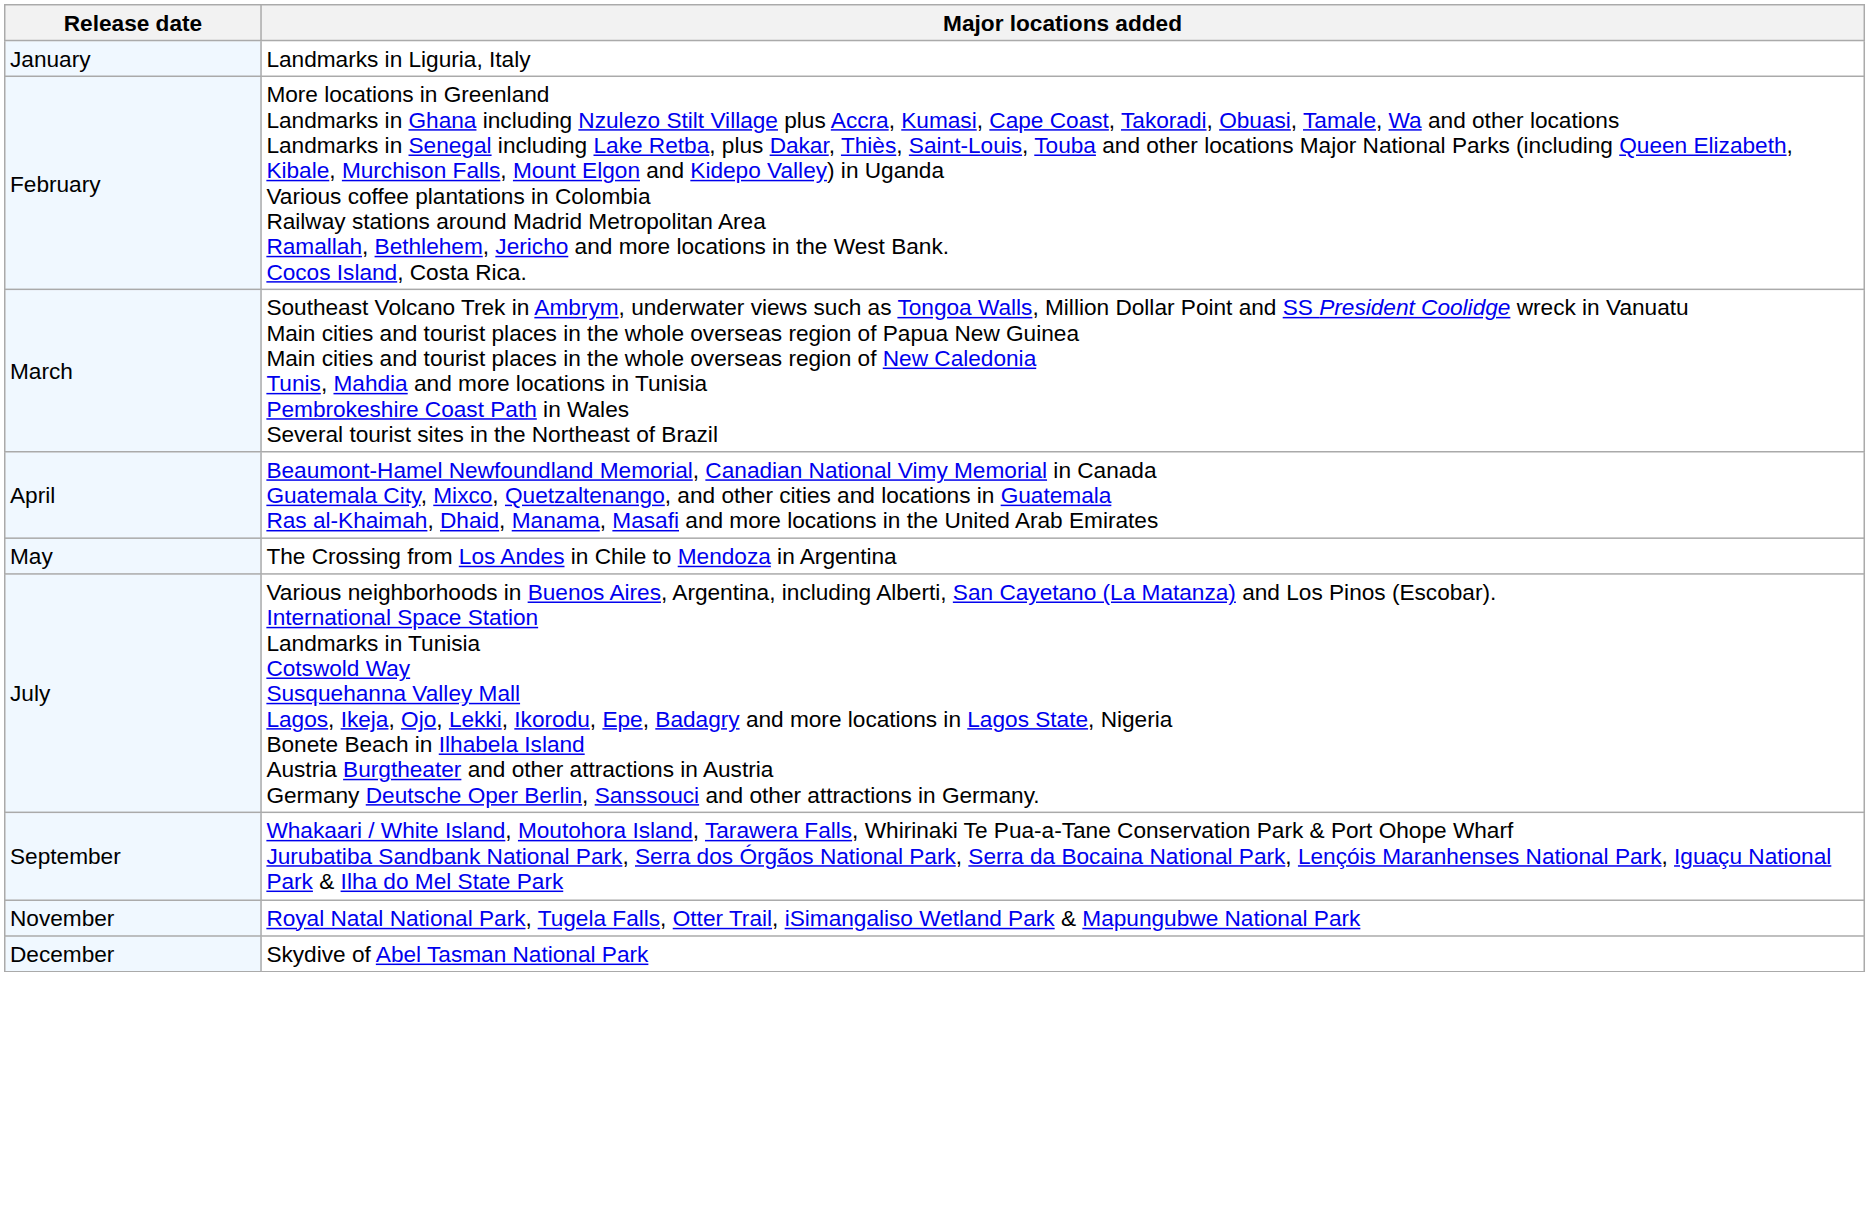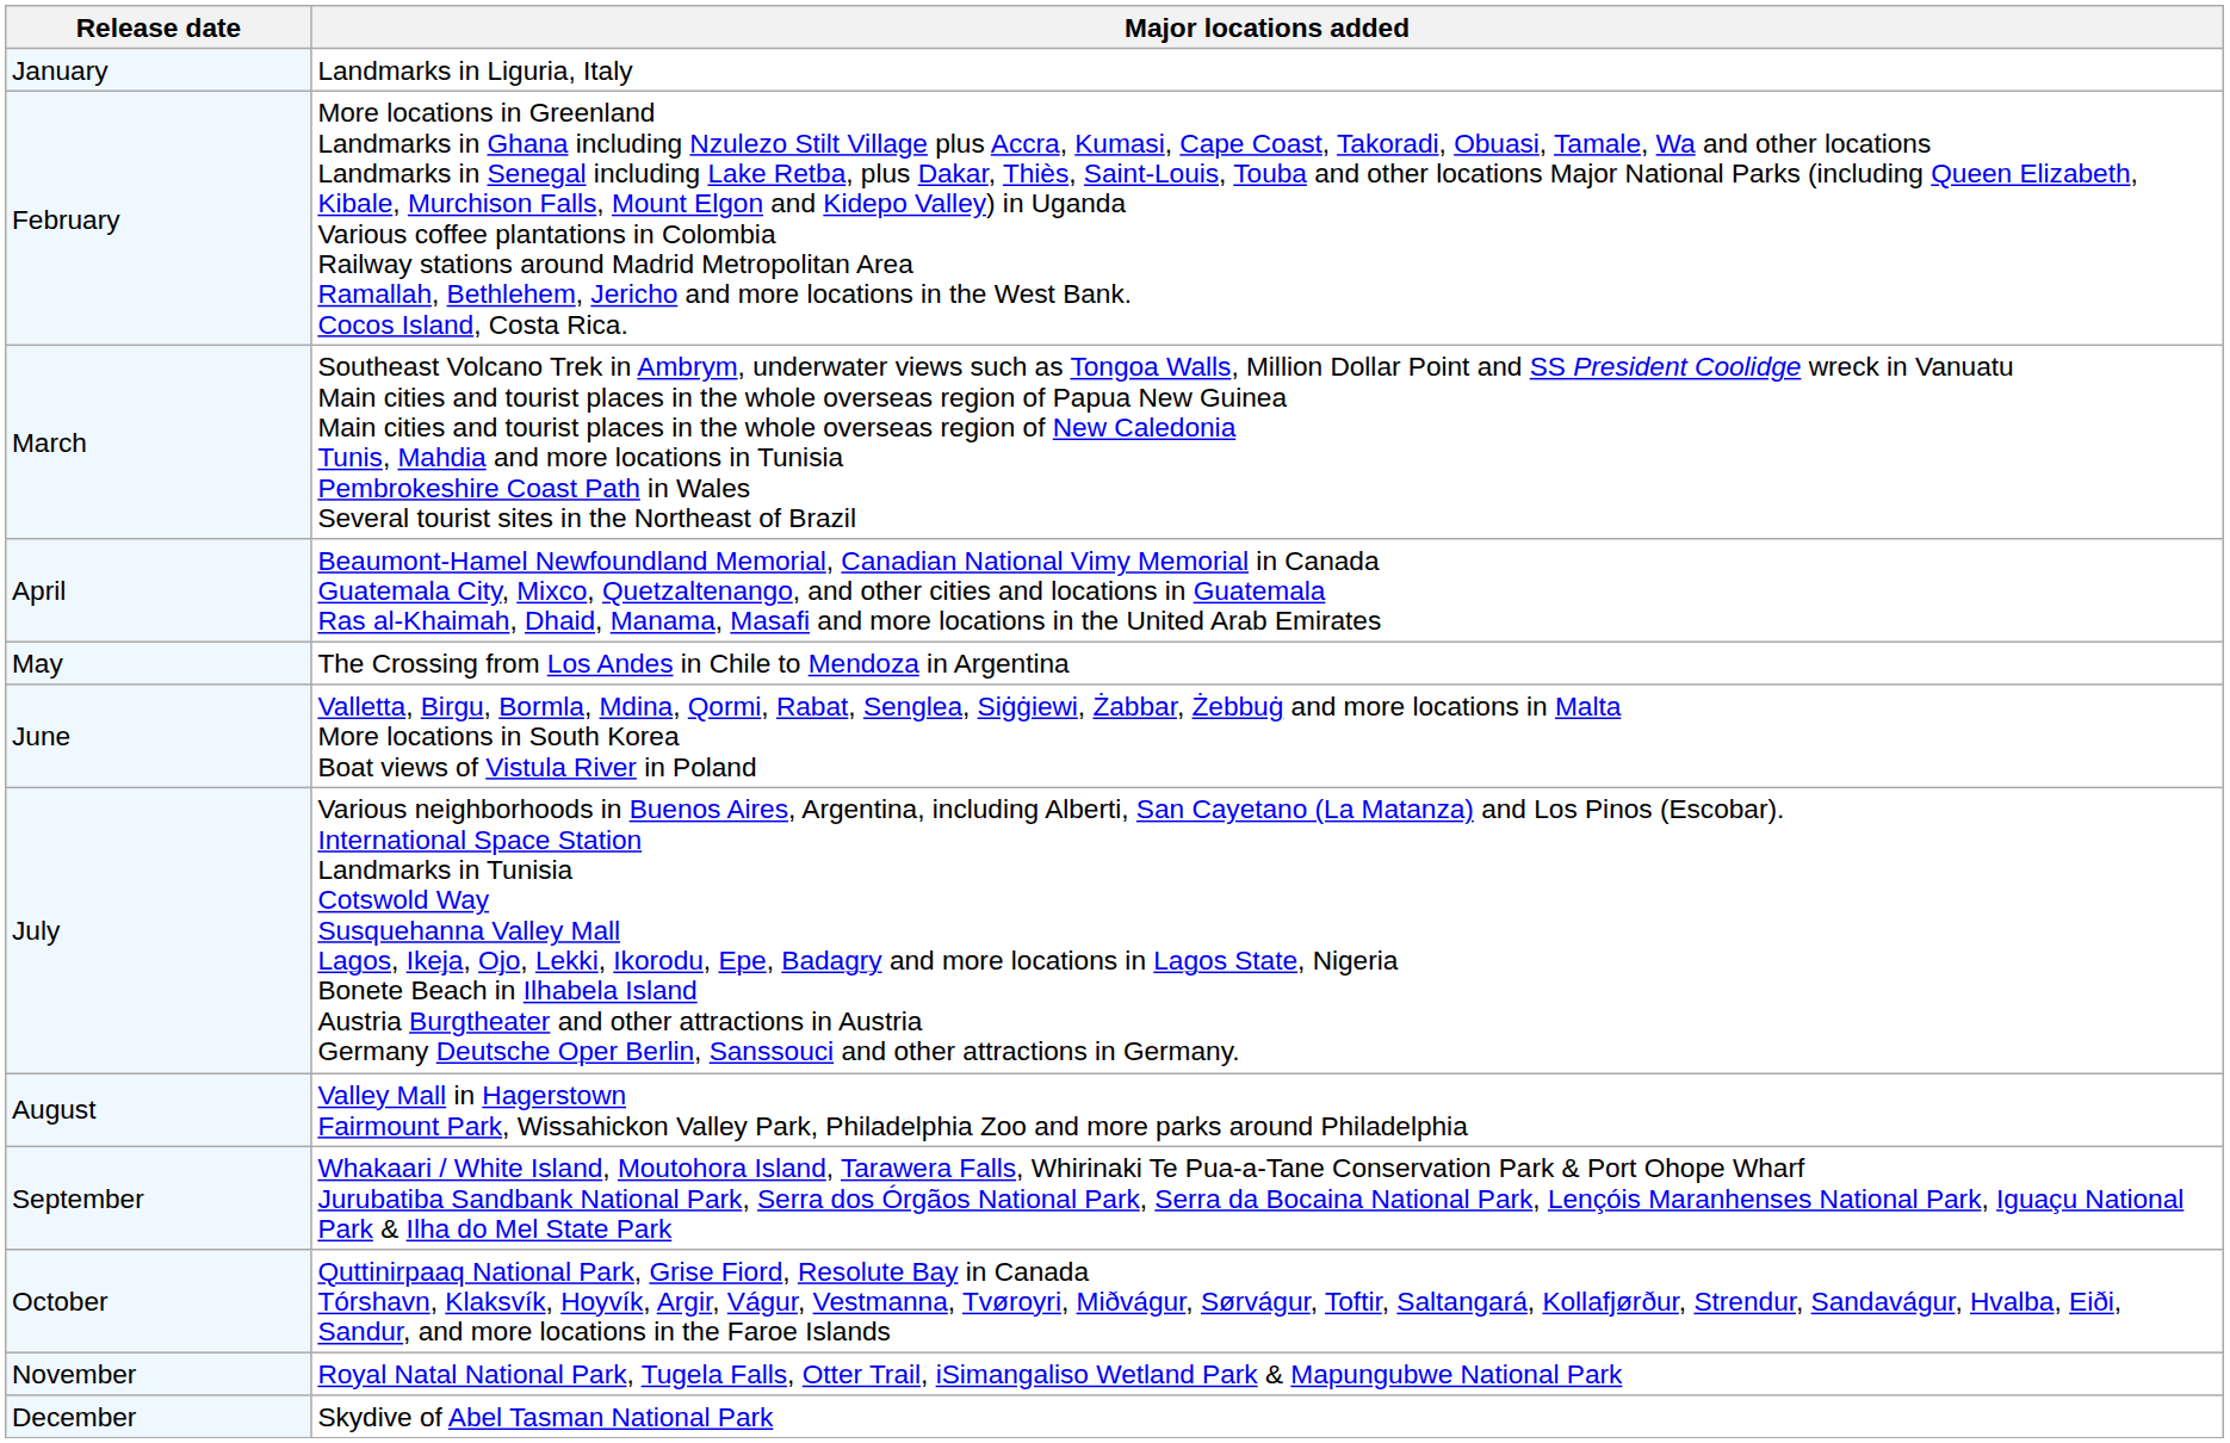+ row: June | Valletta, Birgu, Bormla, Mdina, Qormi, Rabat, Senglea, Siġġiewi, Żabbar, Żebbuġ and more locations in Malta More locations in South Korea Boat views of Vistula River in Poland
+ row: August | Valley Mall in Hagerstown Fairmount Park, Wissahickon Valley Park, Philadelphia Zoo and more parks around Philadelphia
+ row: October | Quttinirpaaq National Park, Grise Fiord, Resolute Bay in Canada Tórshavn, Klaksvík, Hoyvík, Argir, Vágur, Vestmanna, Tvøroyri, Miðvágur, Sørvágur, Toftir, Saltangará, Kollafjørður, Strendur, Sandavágur, Hvalba, Eiði, Sandur, and more locations in the Faroe Islands
